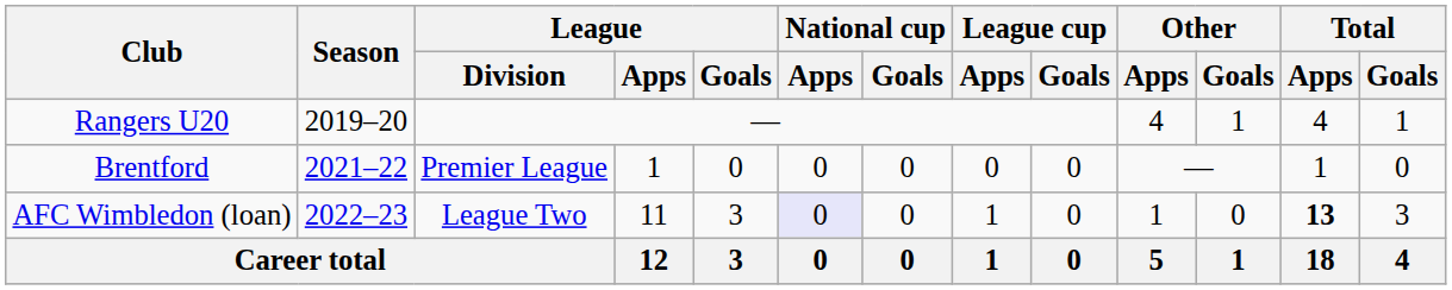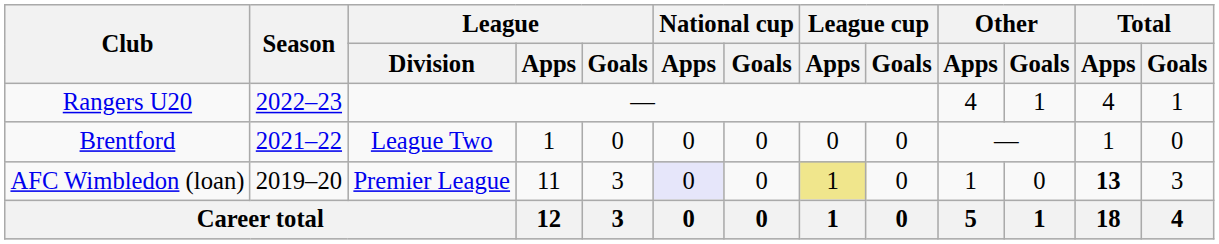Rangers U20 | Season: 2019–20 -> 2022–23
Brentford | League / Division: Premier League -> League Two
AFC Wimbledon (loan) | Season: 2022–23 -> 2019–20
AFC Wimbledon (loan) | League / Division: League Two -> Premier League
AFC Wimbledon (loan) | League cup / Apps: no background -> khaki background
